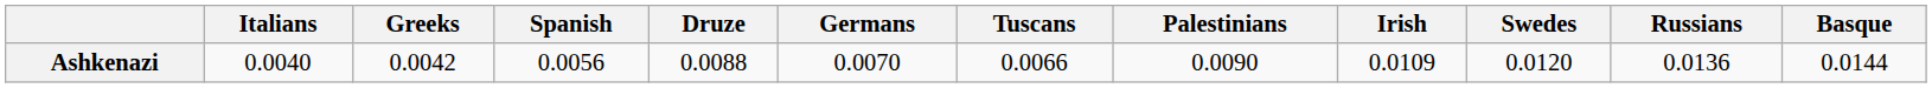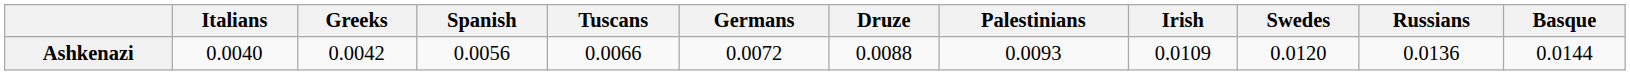columns swapped: Tuscans <-> Druze
Ashkenazi | Germans: 0.0070 -> 0.0072
Ashkenazi | Palestinians: 0.0090 -> 0.0093
